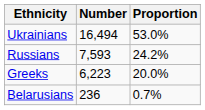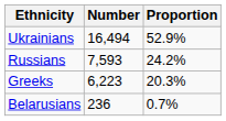Ukrainians | Proportion: 53.0% -> 52.9%
Greeks | Proportion: 20.0% -> 20.3%
